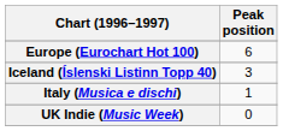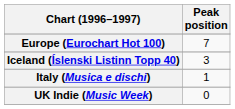Europe (Eurochart Hot 100) | Peak position: 6 -> 7
